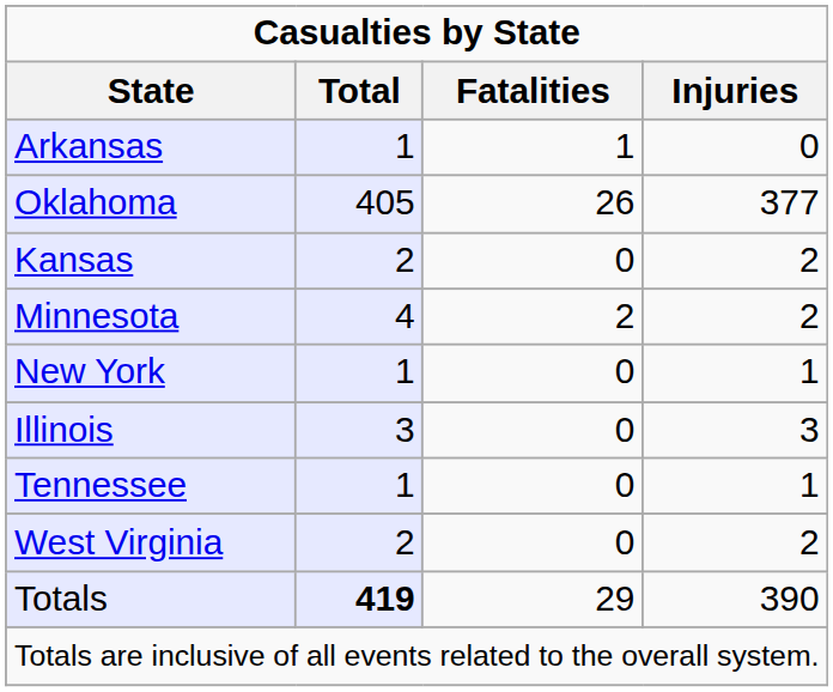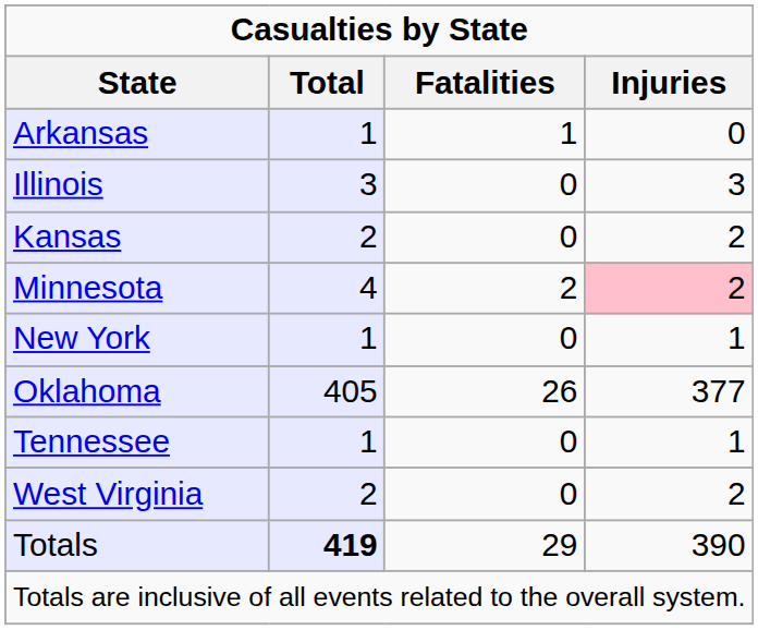rows swapped: Illinois <-> Oklahoma
Minnesota | Injuries: no background -> pink background
